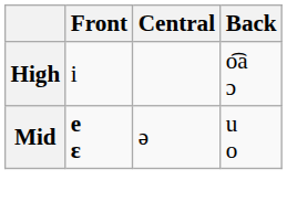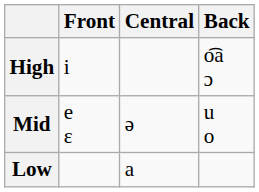Mid | Front: bold -> normal
+ row: Low | a
